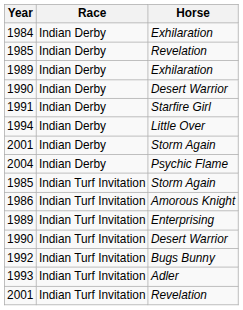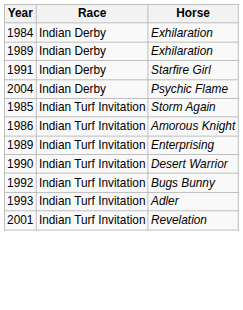- row: 1985 | Indian Derby | Revelation
- row: 1990 | Indian Derby | Desert Warrior
- row: 1994 | Indian Derby | Little Over
- row: 2001 | Indian Derby | Storm Again
